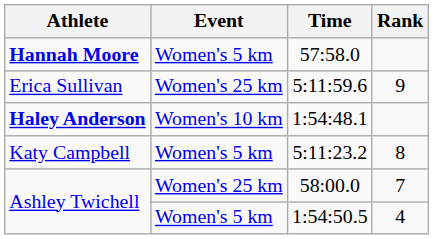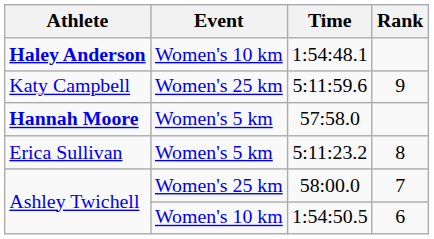rows swapped: 1:54:48.1 <-> 57:58.0
5:11:59.6 | Athlete: Erica Sullivan -> Katy Campbell
5:11:23.2 | Athlete: Katy Campbell -> Erica Sullivan
1:54:50.5 | Event: Women's 5 km -> Women's 10 km
1:54:50.5 | Rank: 4 -> 6
